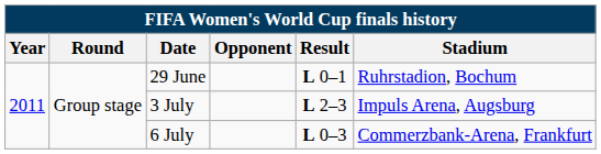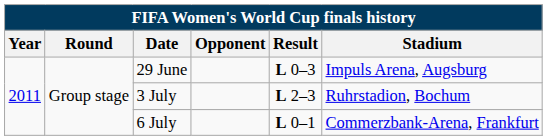29 June | Result: L 0–1 -> L 0–3
29 June | Stadium: Ruhrstadion, Bochum -> Impuls Arena, Augsburg
3 July | Stadium: Impuls Arena, Augsburg -> Ruhrstadion, Bochum
6 July | Result: L 0–3 -> L 0–1
